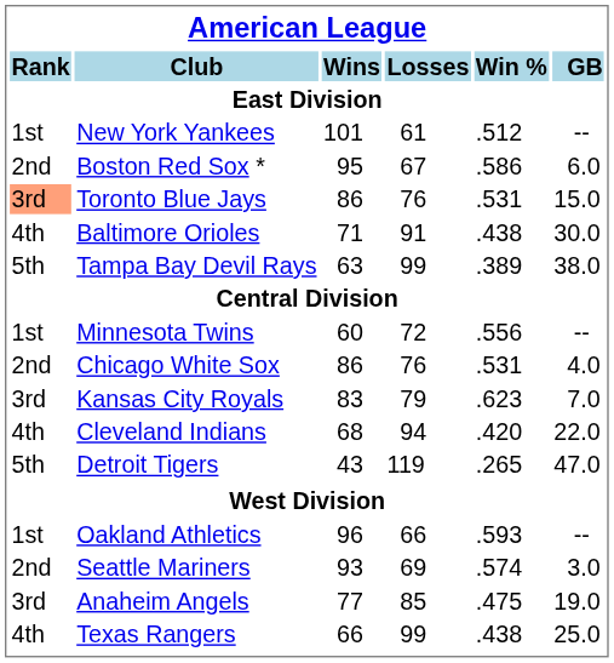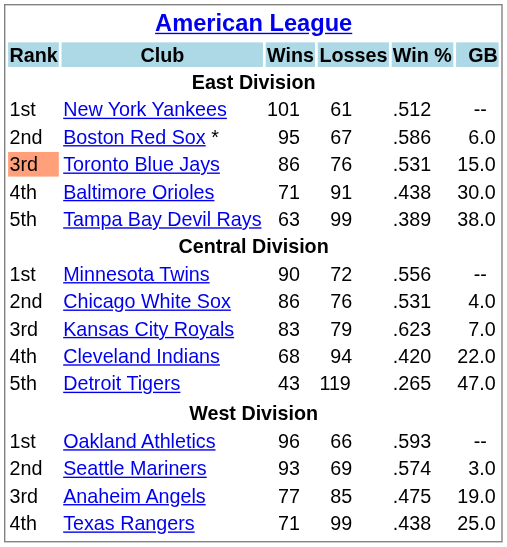Minnesota Twins | Wins: 60 -> 90
Texas Rangers | Wins: 66 -> 71
